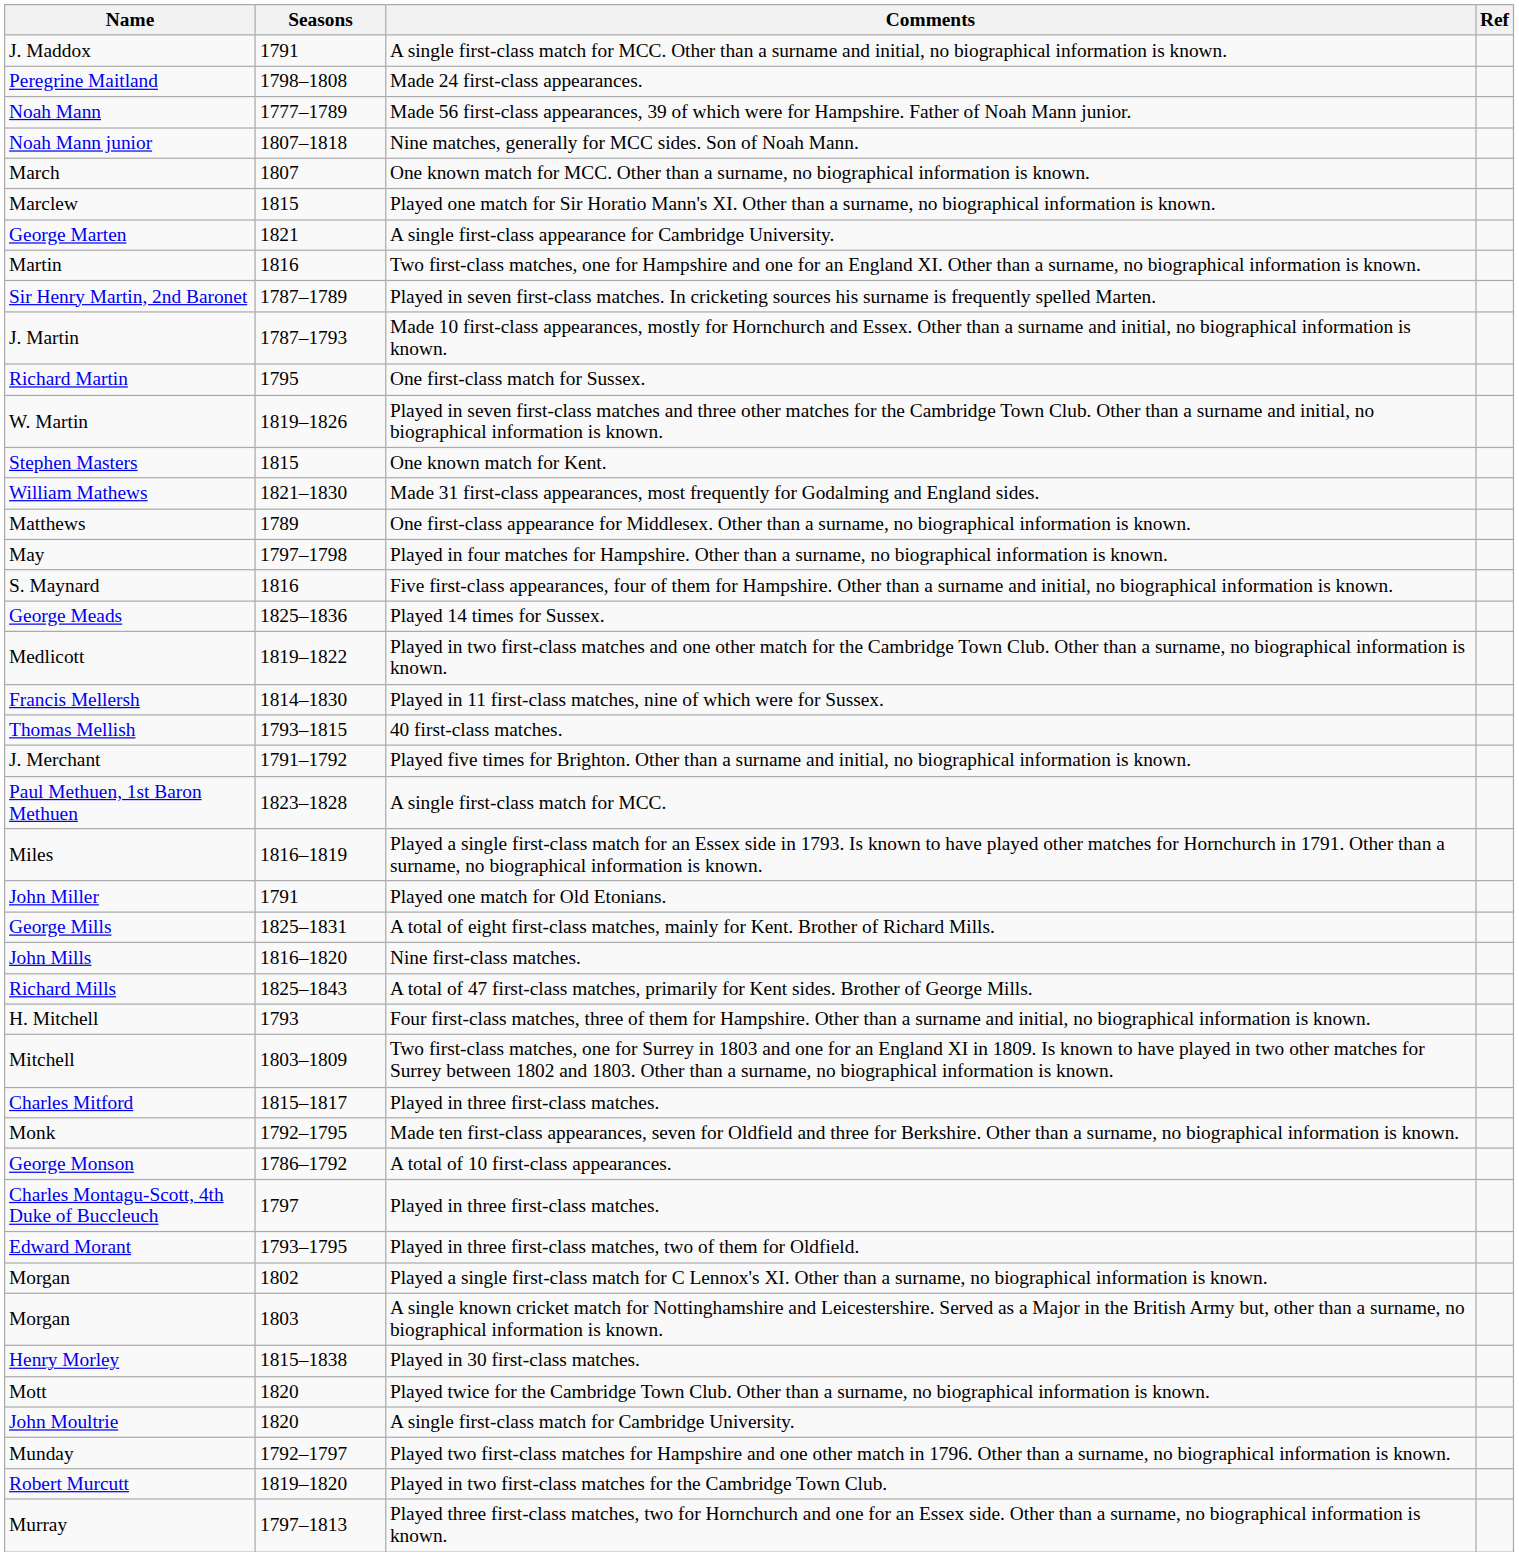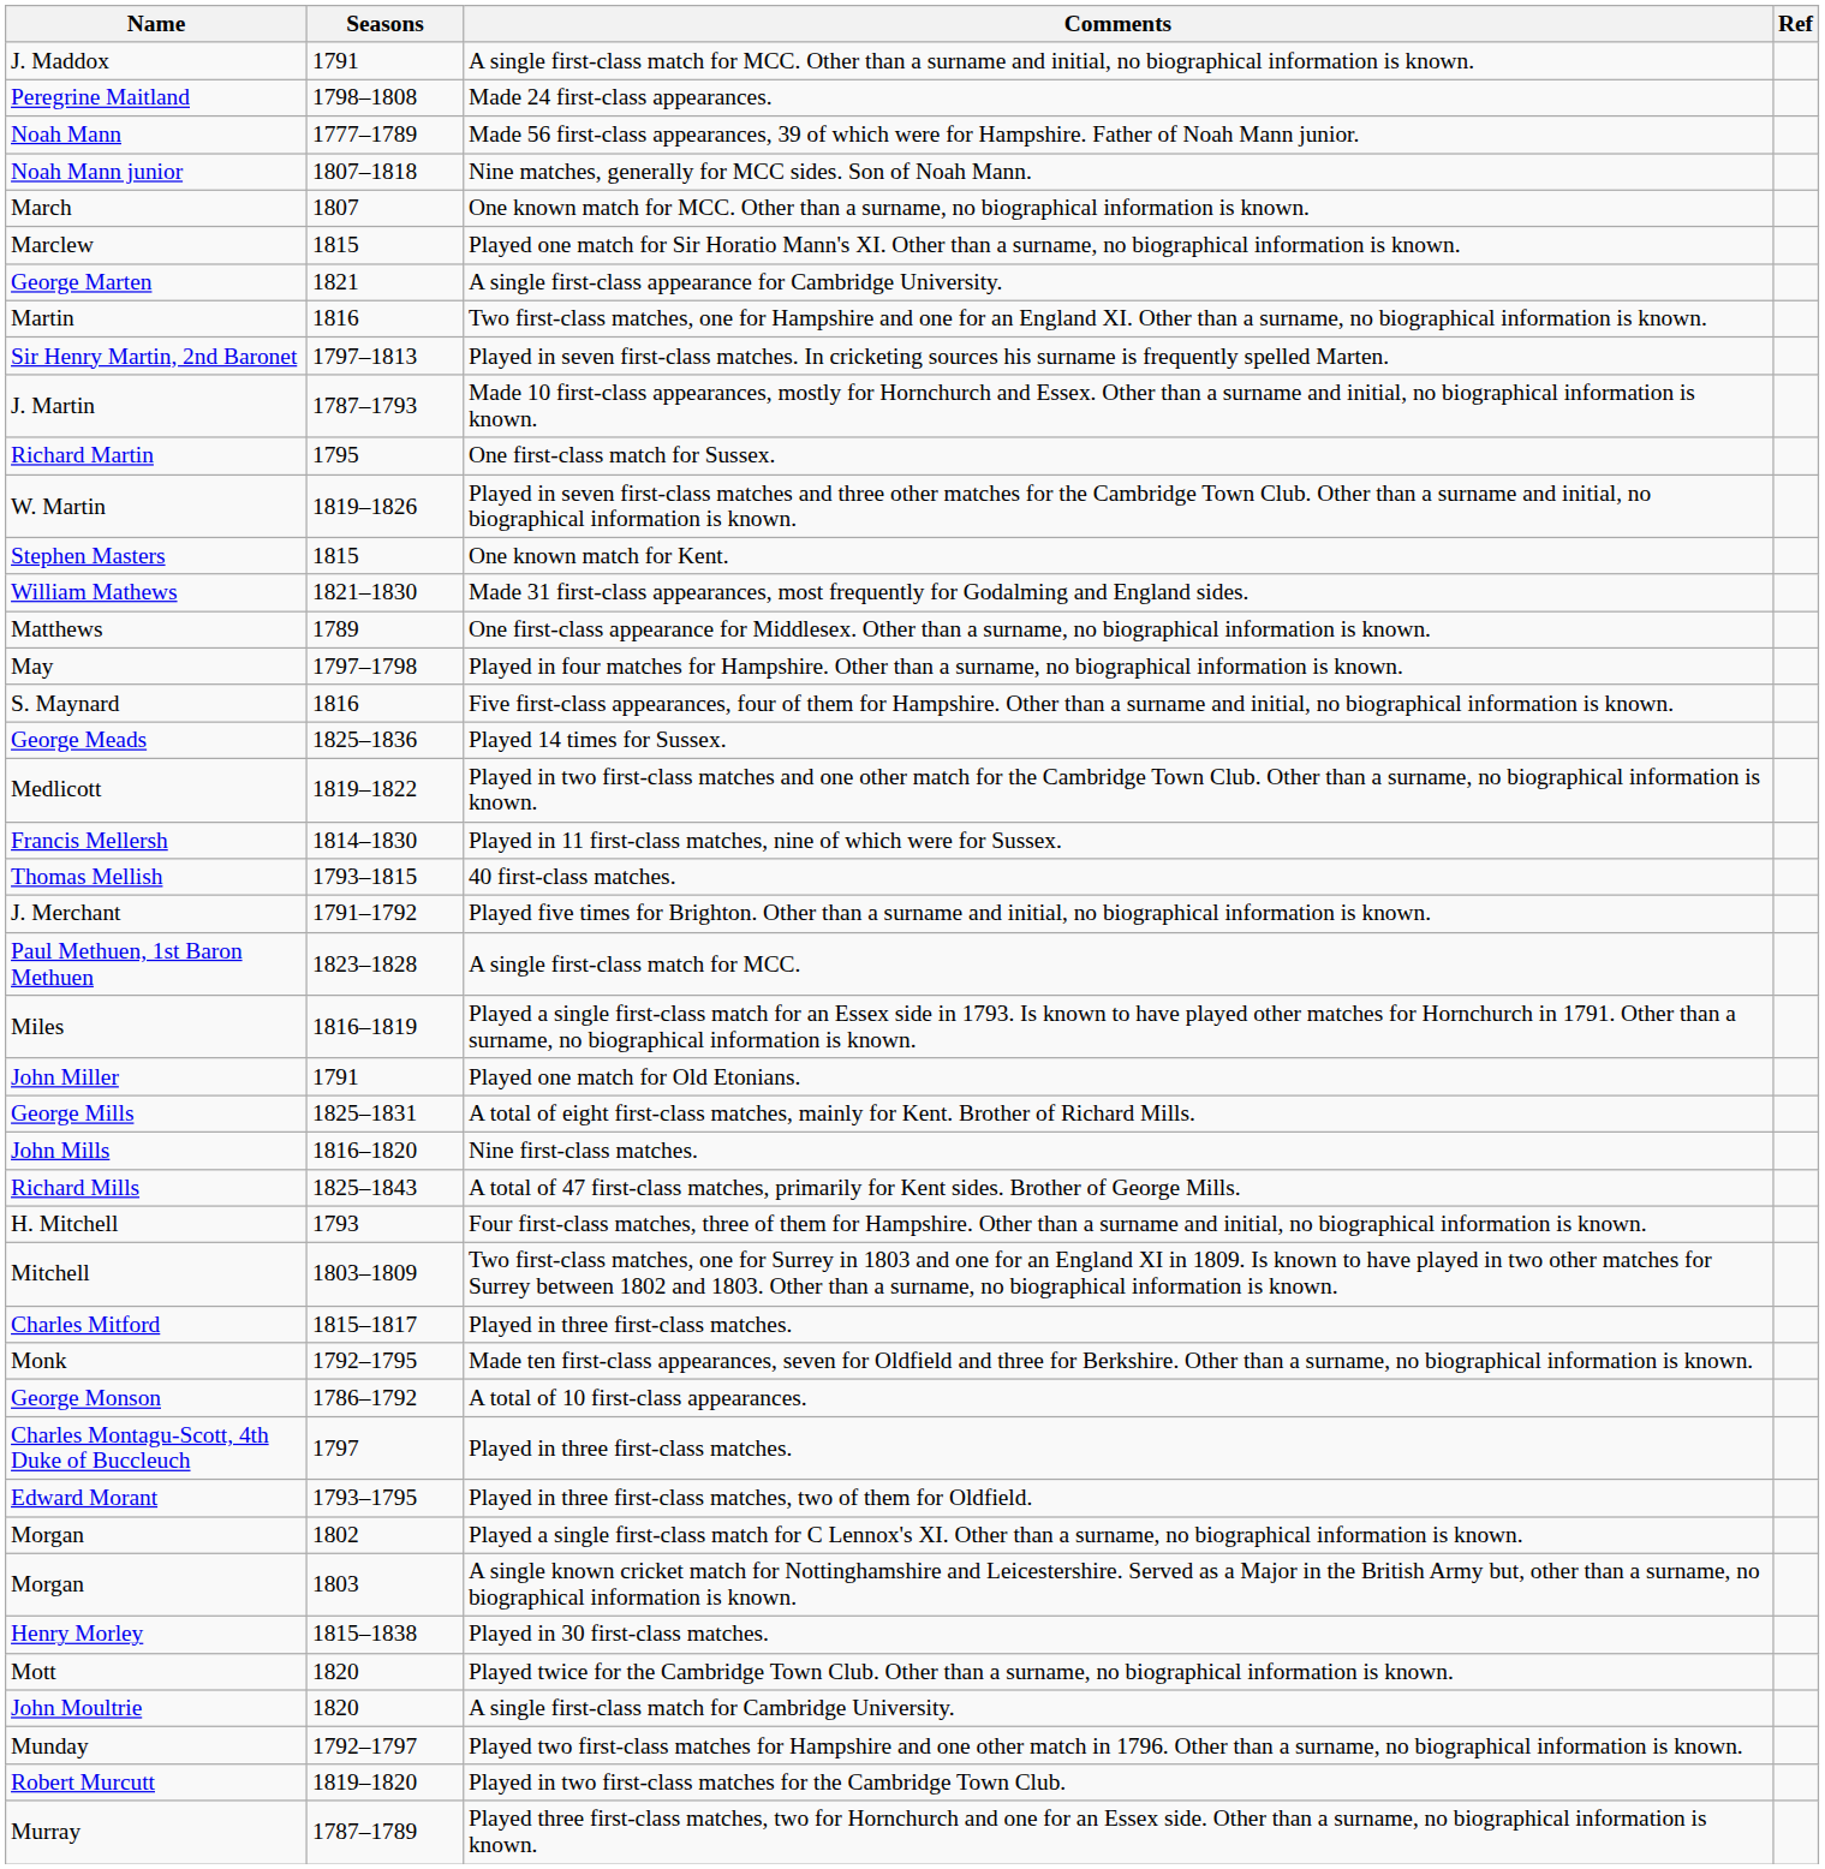Sir Henry Martin, 2nd Baronet | Seasons: 1787–1789 -> 1797–1813
Murray | Seasons: 1797–1813 -> 1787–1789
